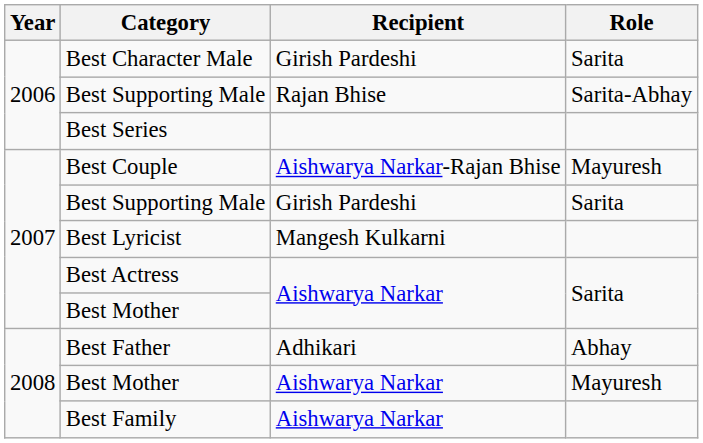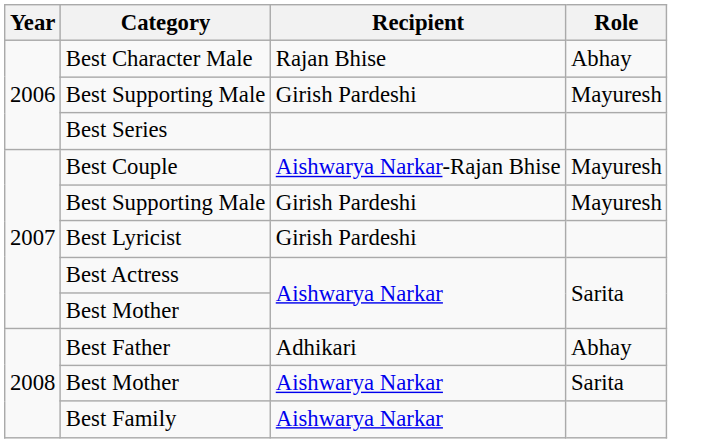Best Character Male | Recipient: Girish Pardeshi -> Rajan Bhise
Best Character Male | Role: Sarita -> Abhay
2006 / Best Supporting Male | Recipient: Rajan Bhise -> Girish Pardeshi
2006 / Best Supporting Male | Role: Sarita-Abhay -> Mayuresh
2007 / Best Supporting Male | Role: Sarita -> Mayuresh
Best Lyricist | Recipient: Mangesh Kulkarni -> Girish Pardeshi
2008 / Best Mother | Role: Mayuresh -> Sarita
